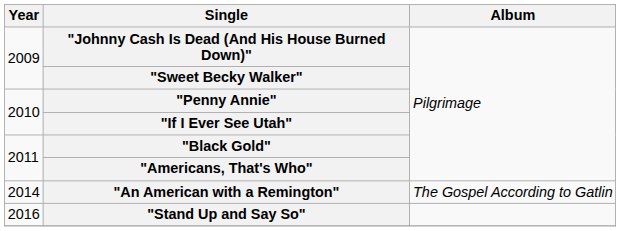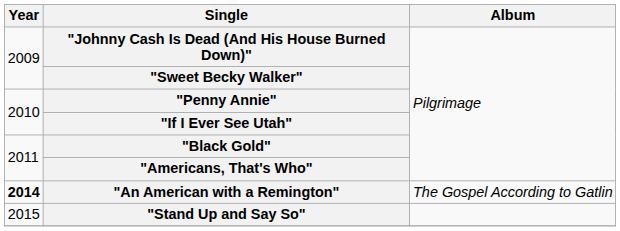"An American with a Remington" | Year: normal -> bold
"Stand Up and Say So" | Year: 2016 -> 2015
